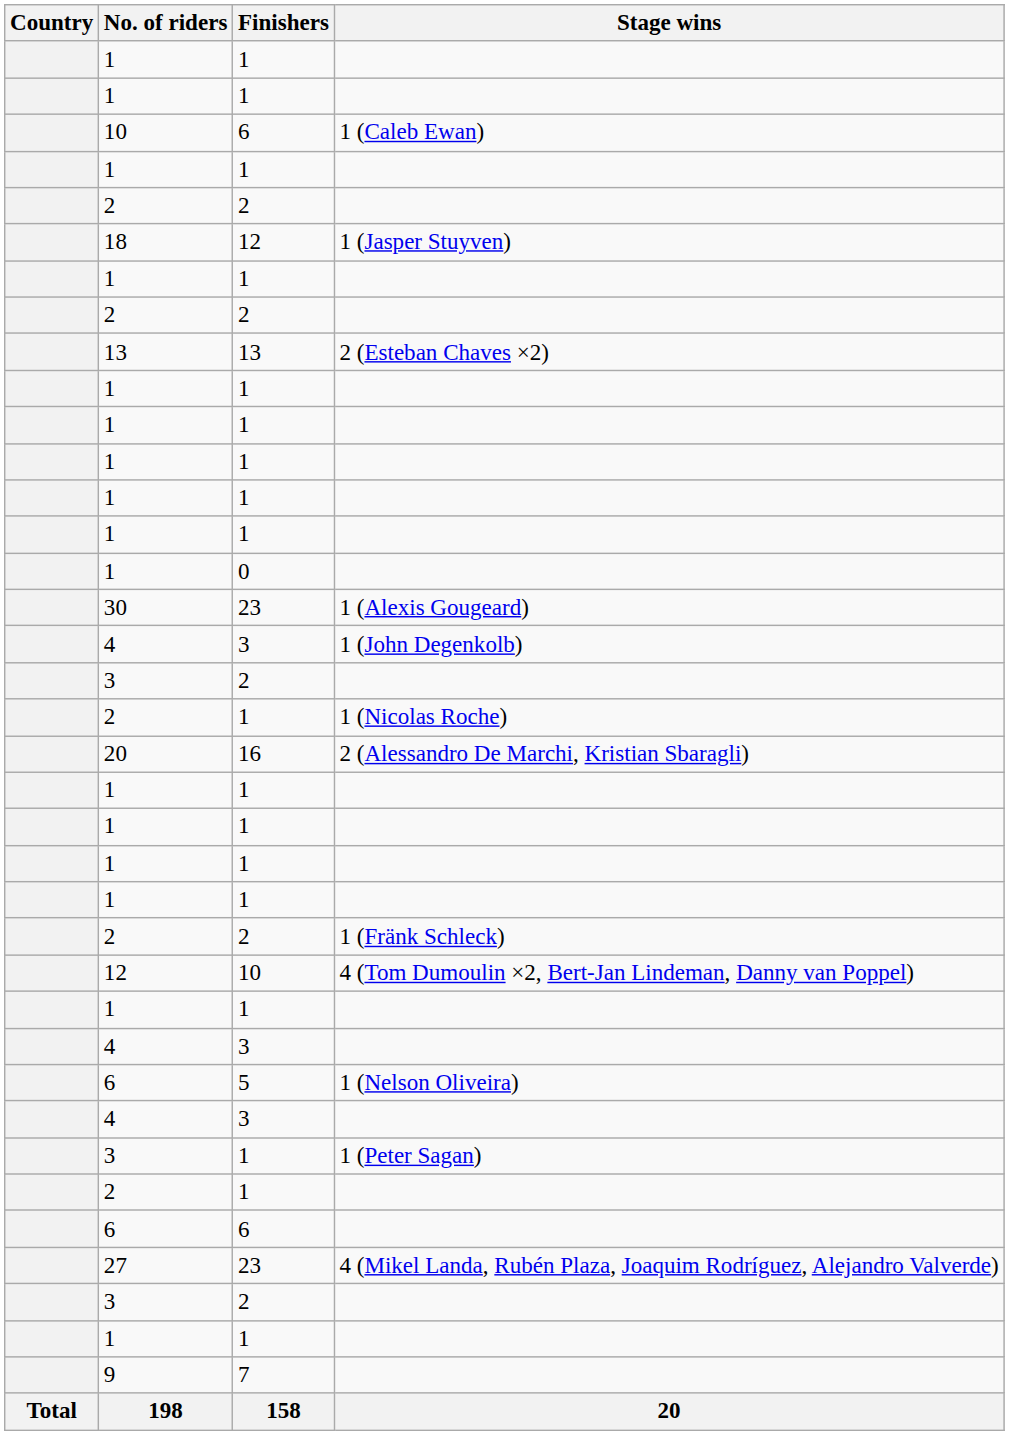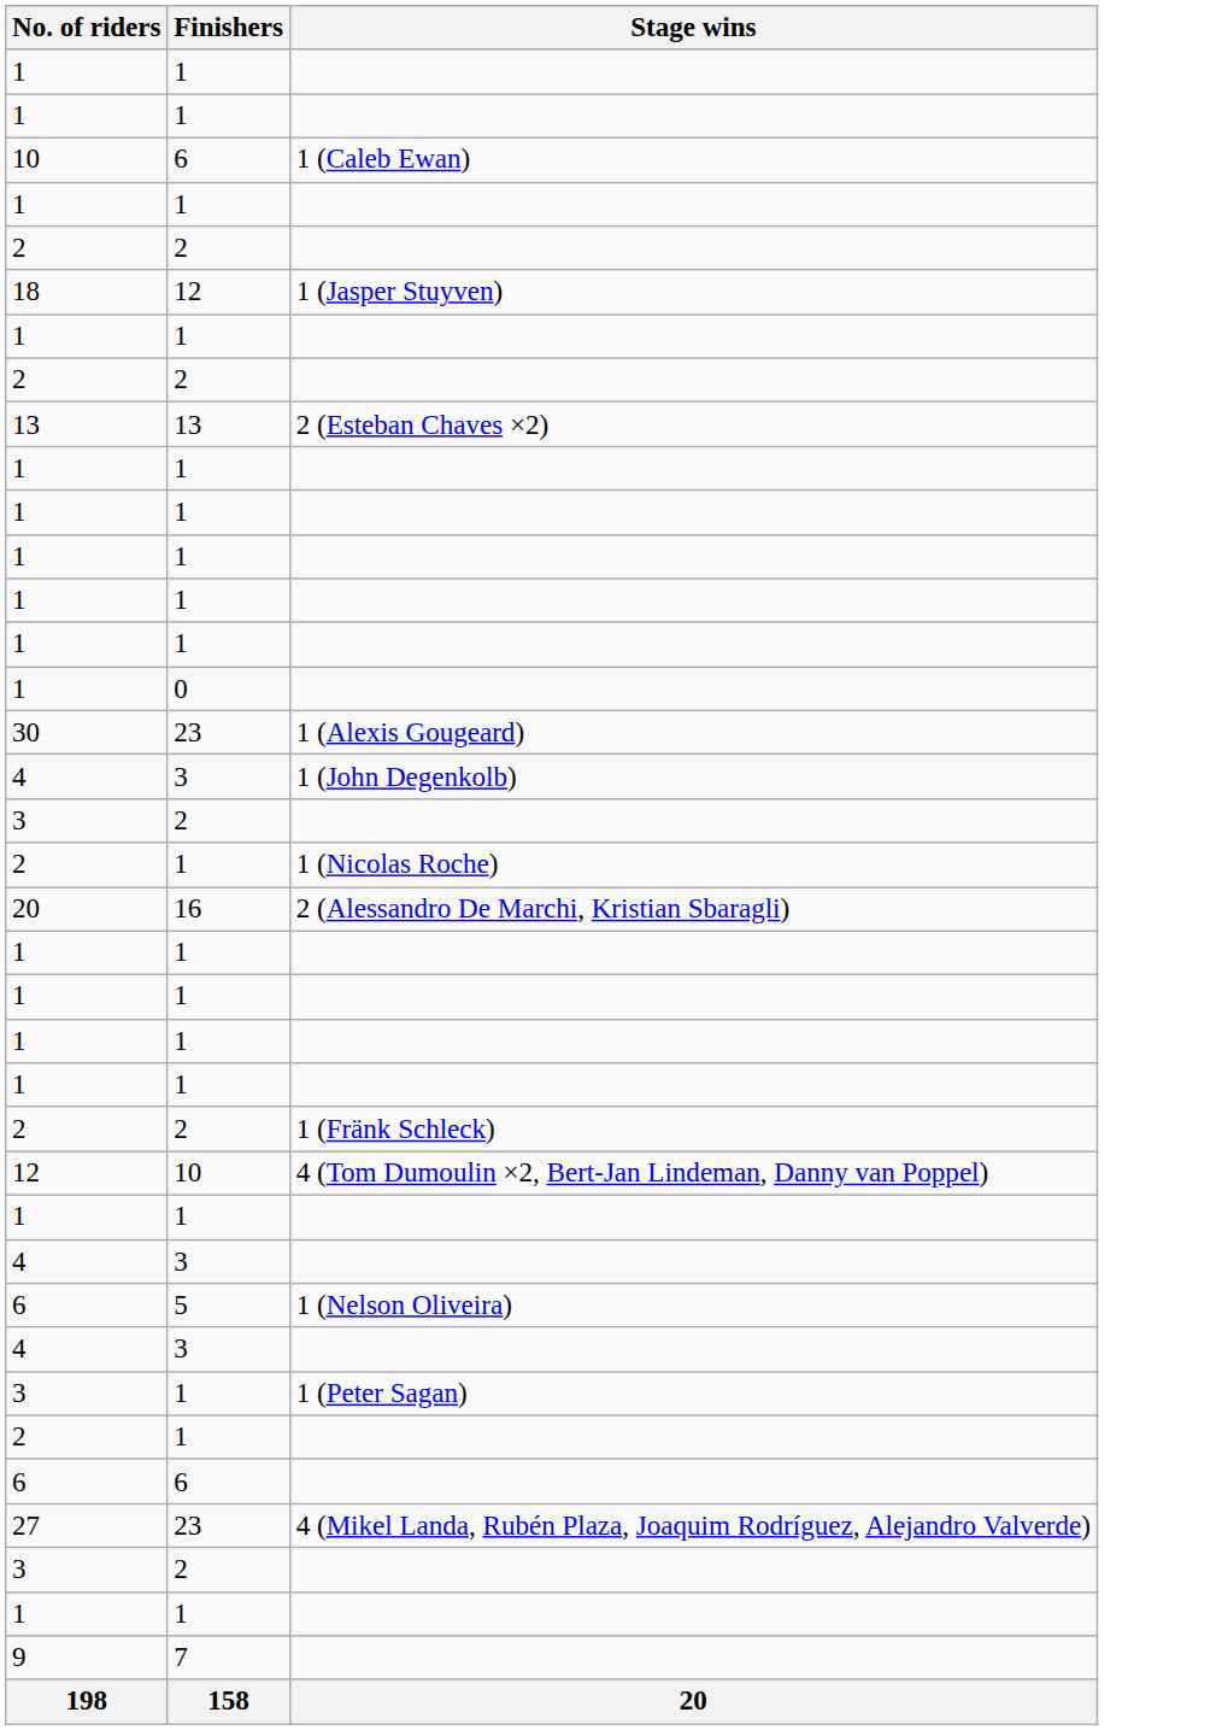- column: Country | Total
